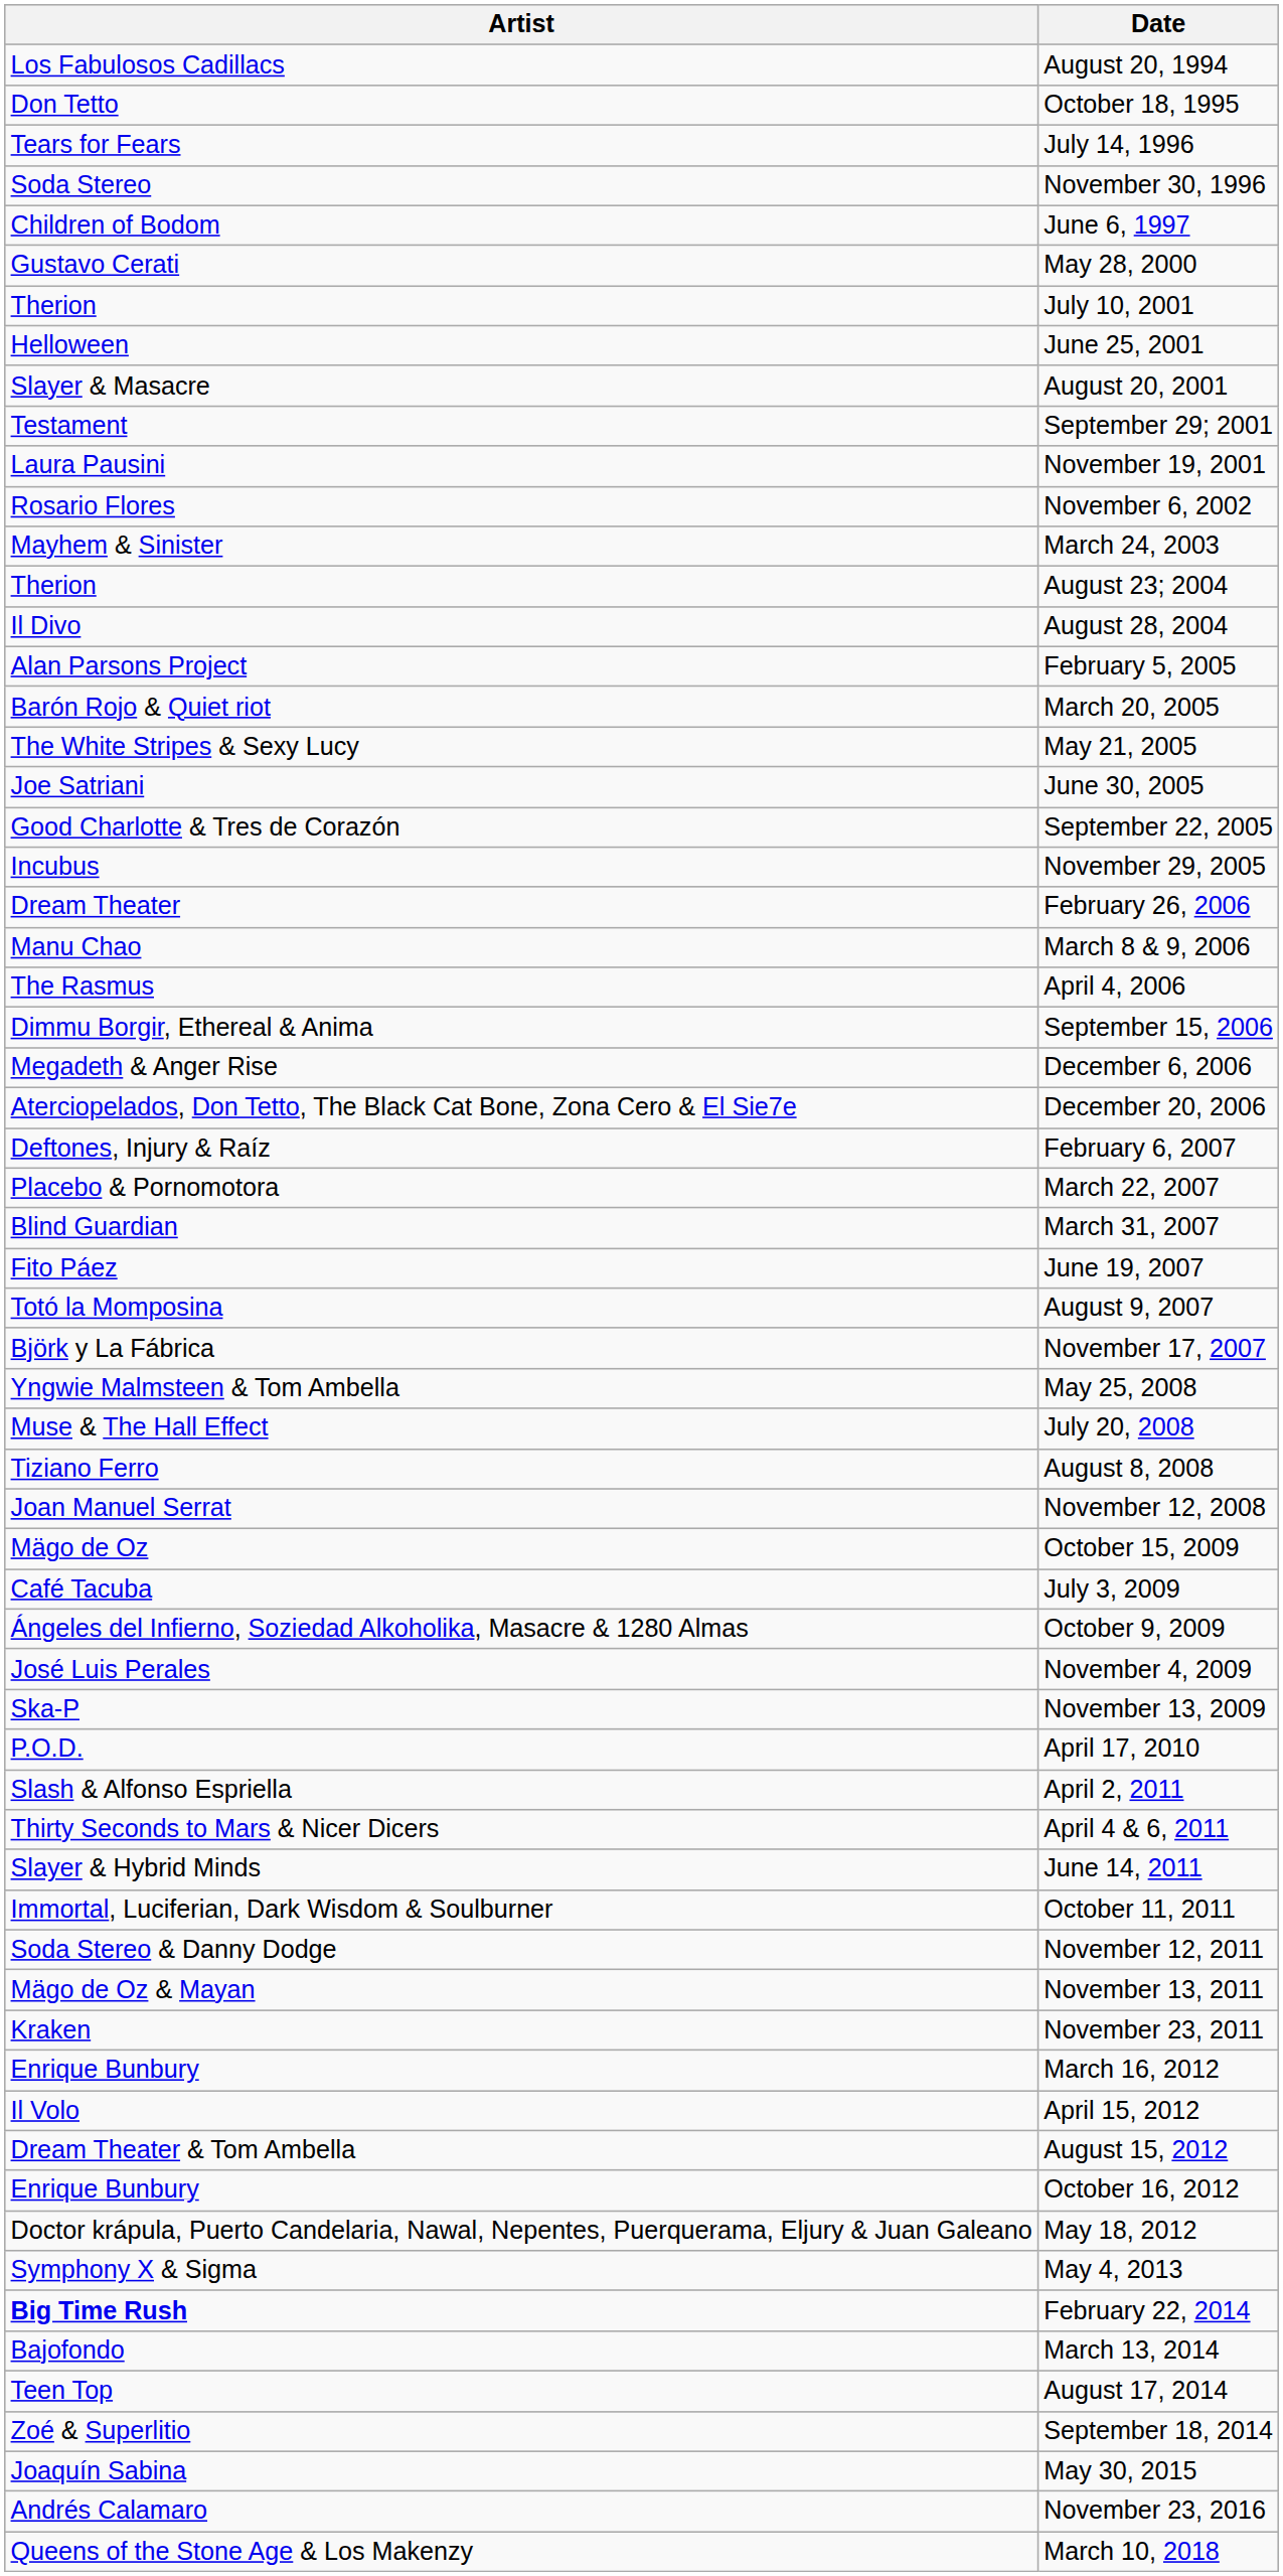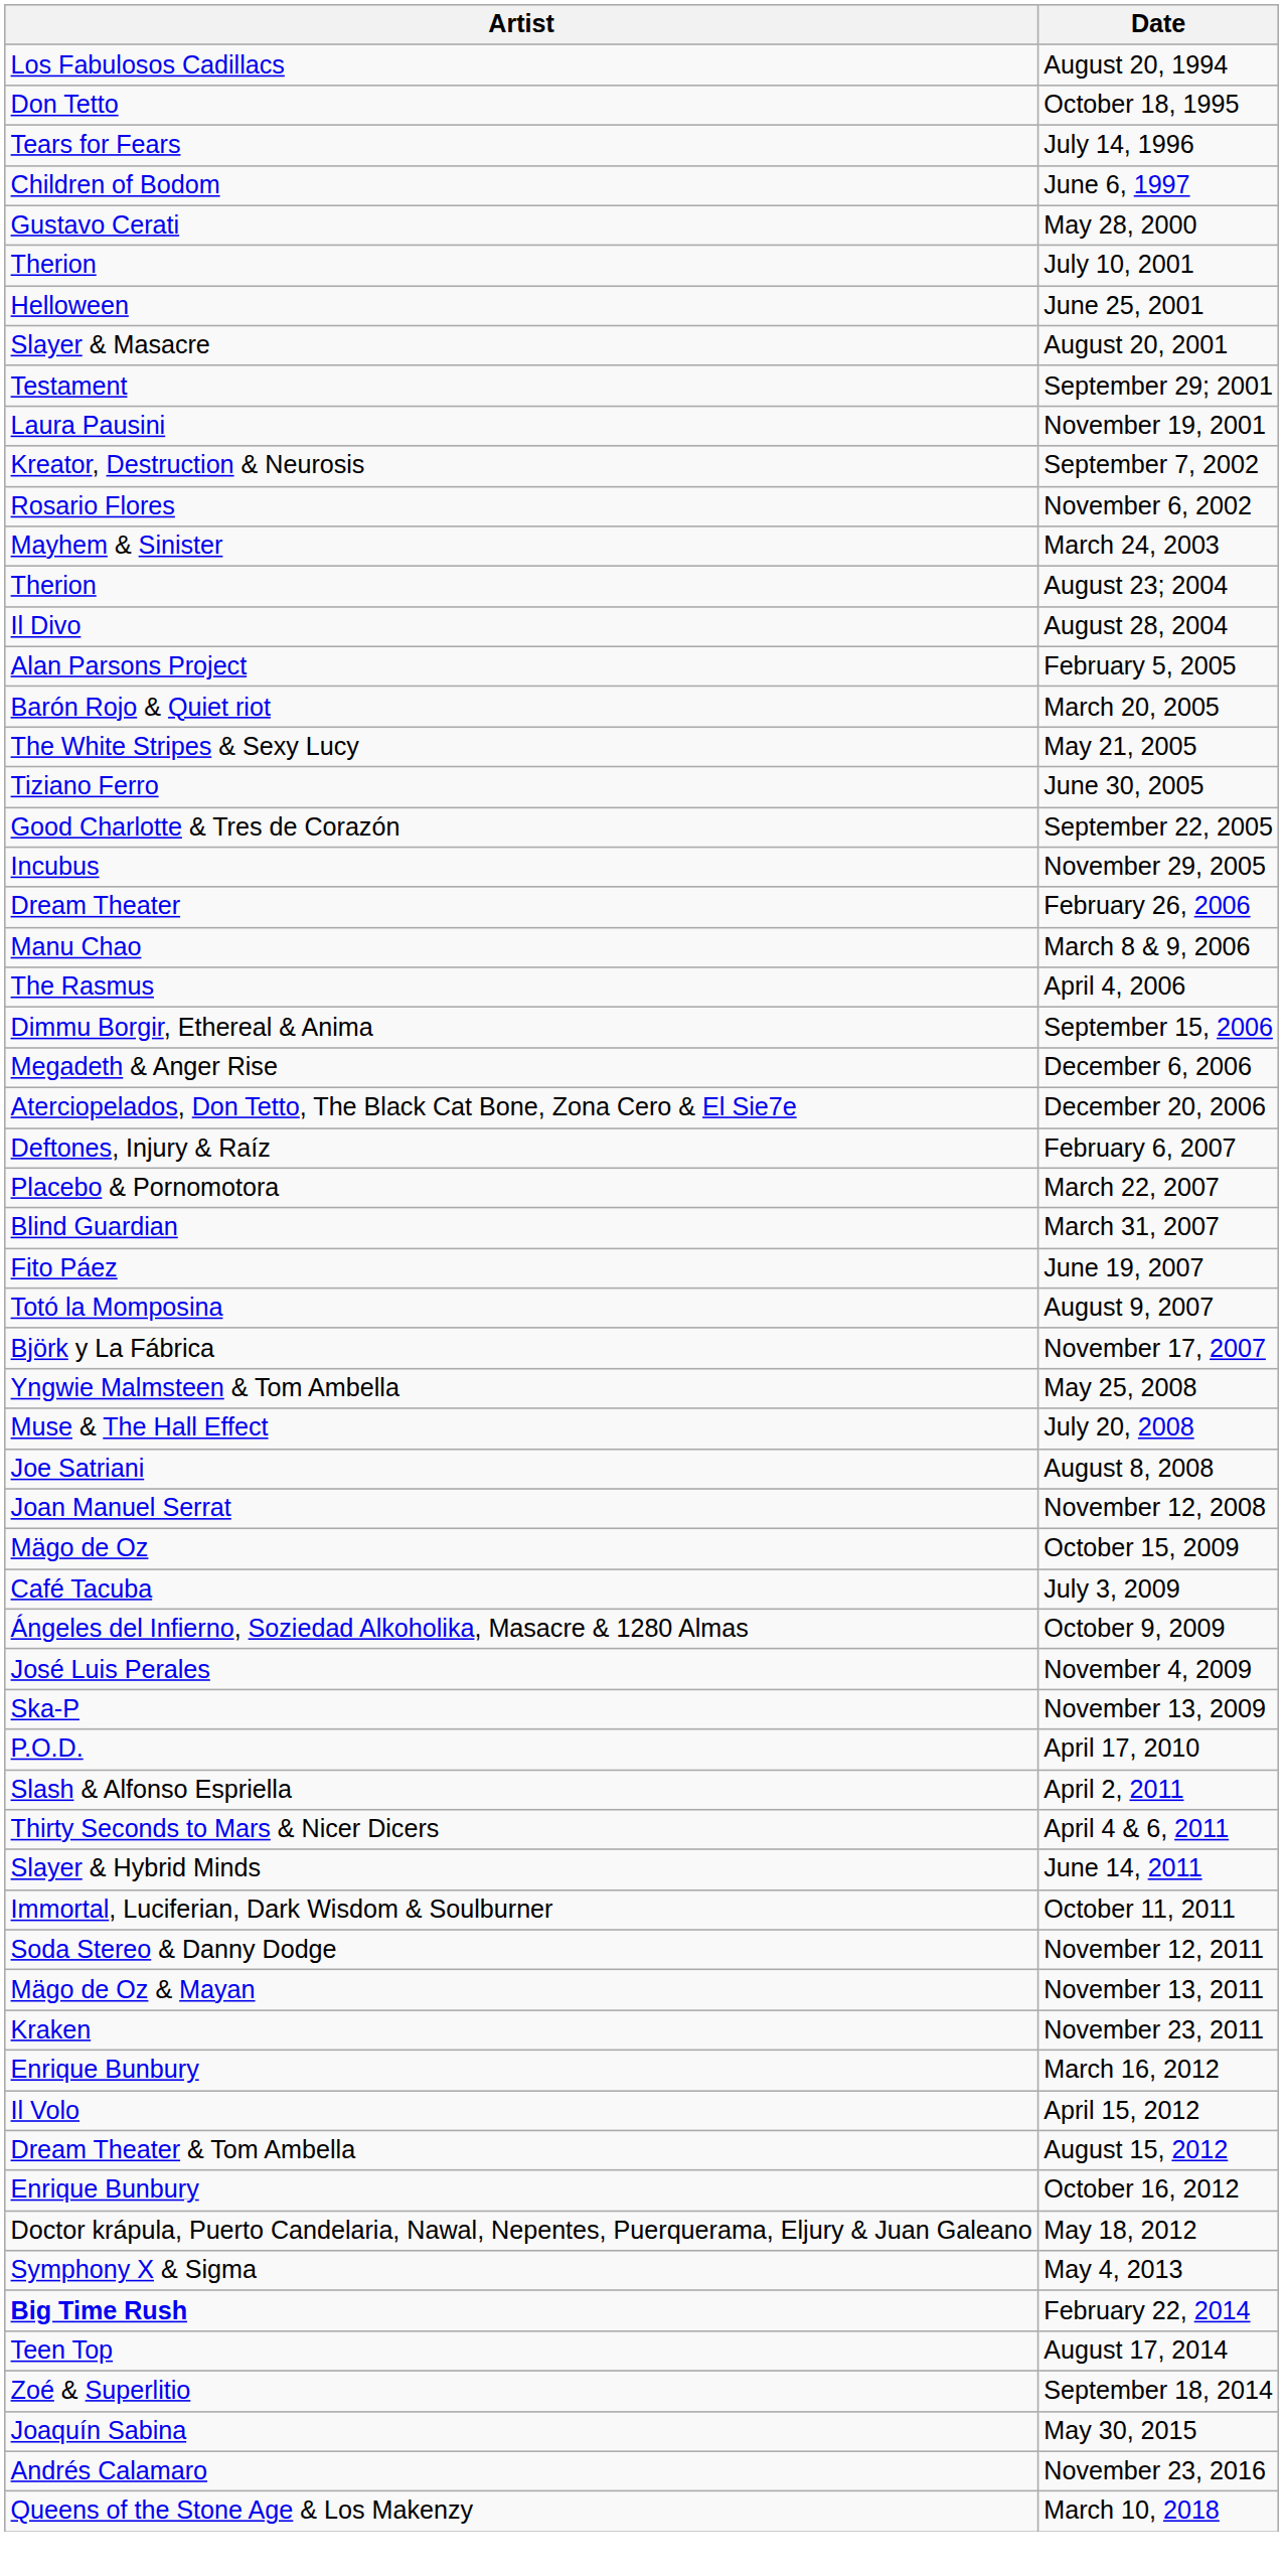- row: Soda Stereo | November 30, 1996
+ row: Kreator, Destruction & Neurosis | September 7, 2002
June 30, 2005 | Artist: Joe Satriani -> Tiziano Ferro
August 8, 2008 | Artist: Tiziano Ferro -> Joe Satriani
- row: Bajofondo | March 13, 2014
